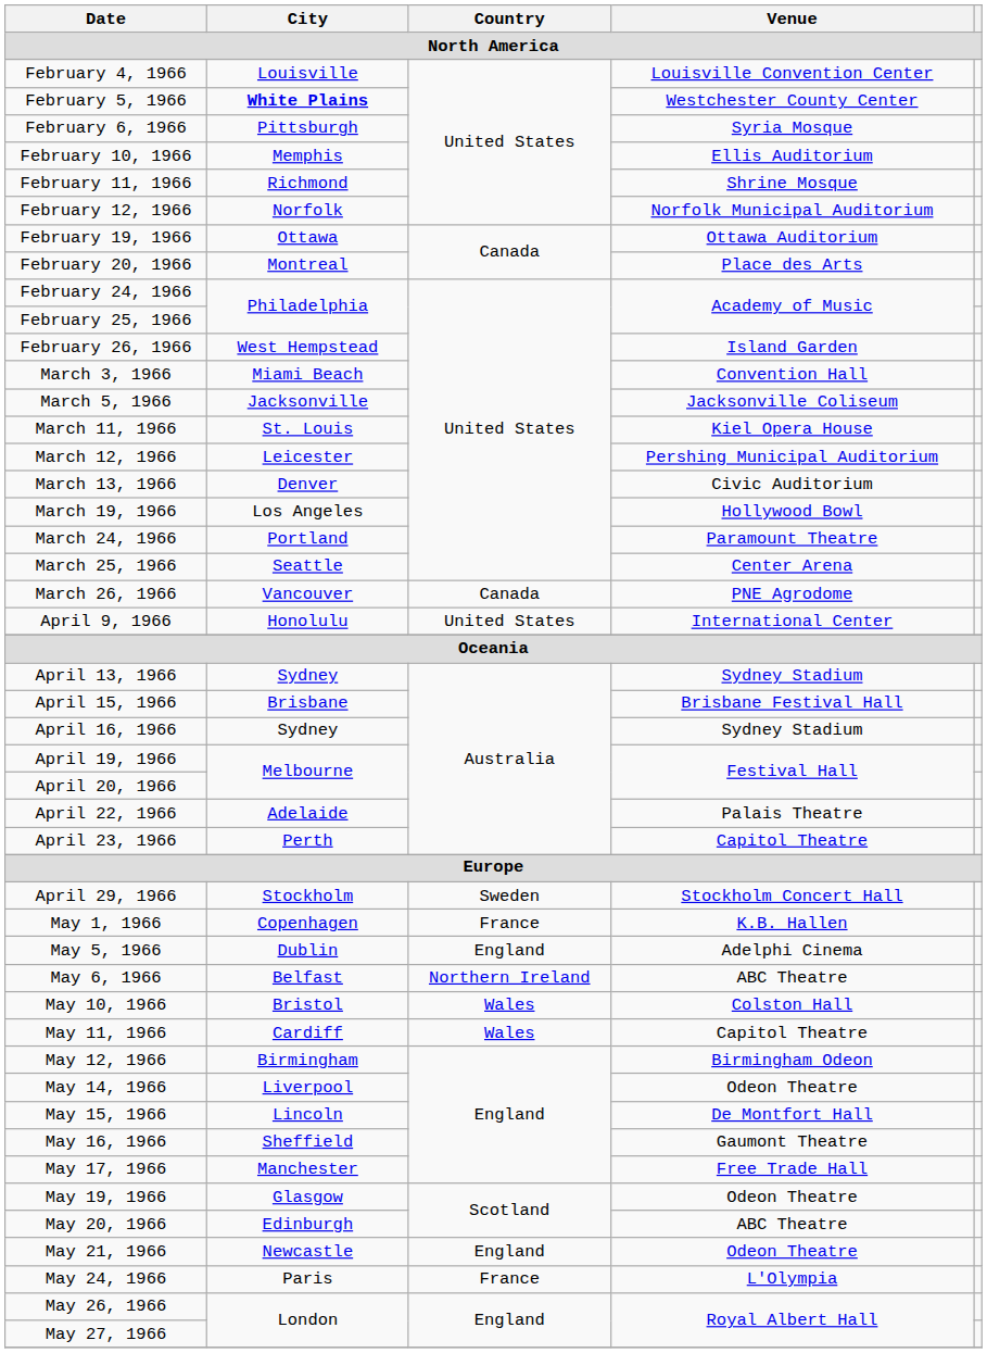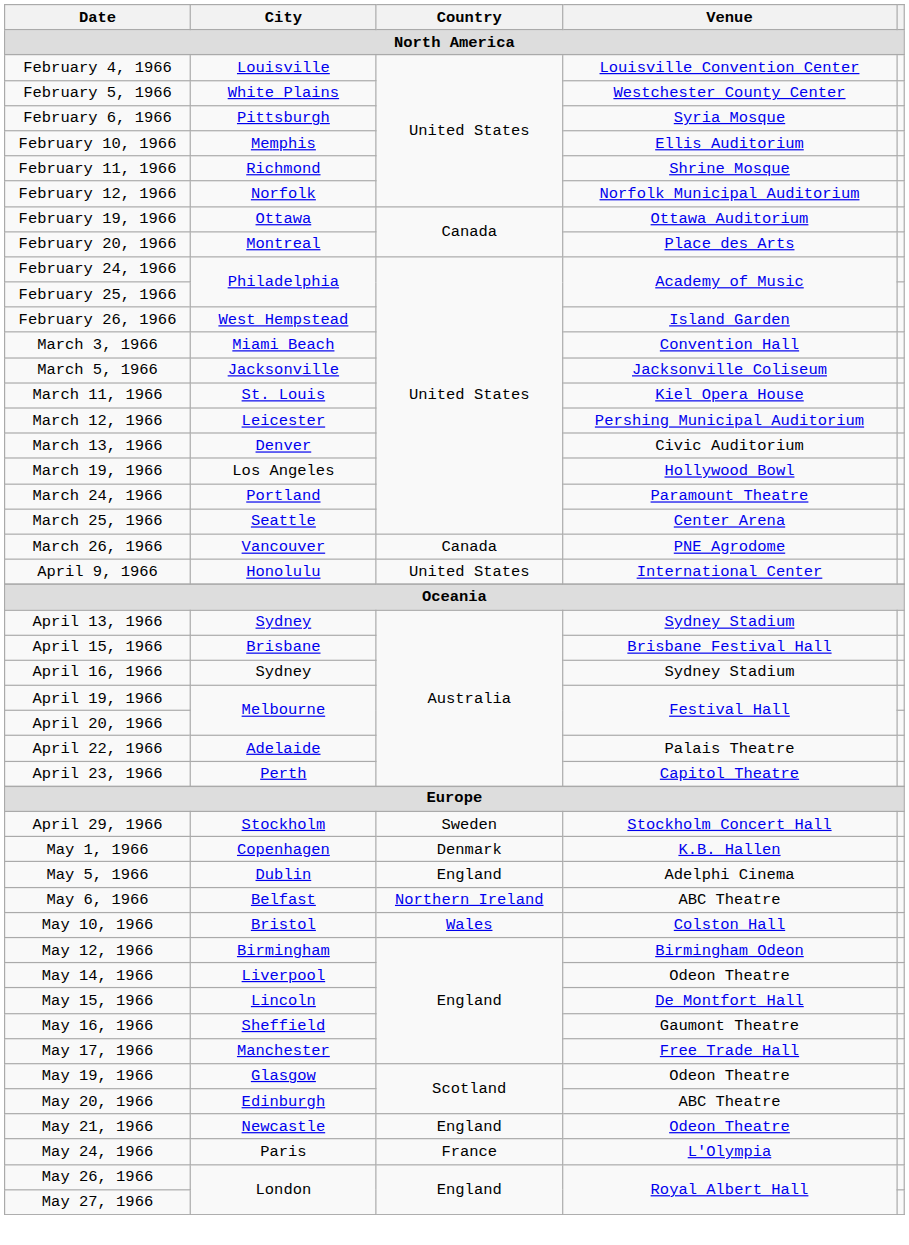February 5, 1966 | City: bold -> normal
May 1, 1966 | Country: France -> Denmark
- row: May 11, 1966 | Cardiff | Wales | Capitol Theatre
